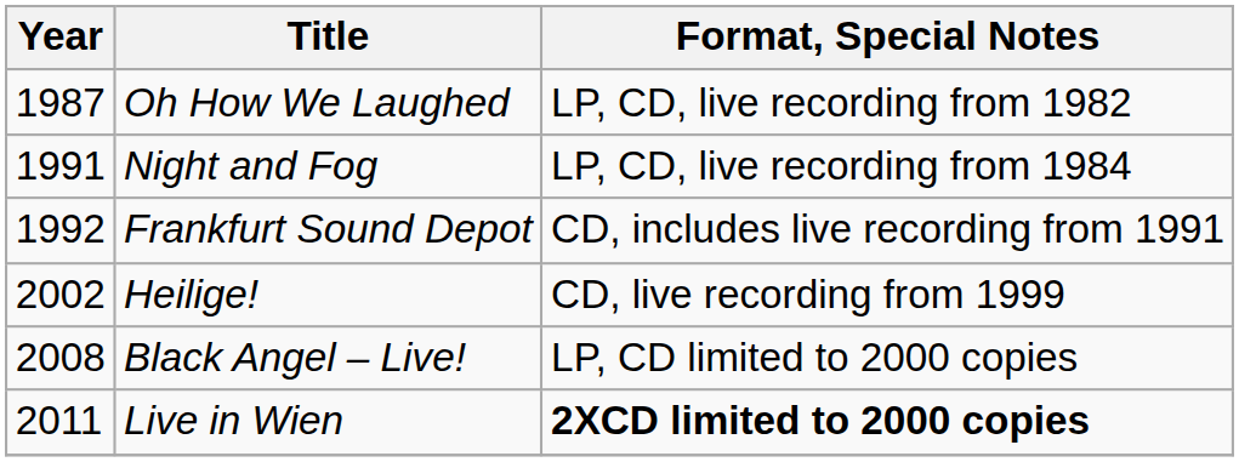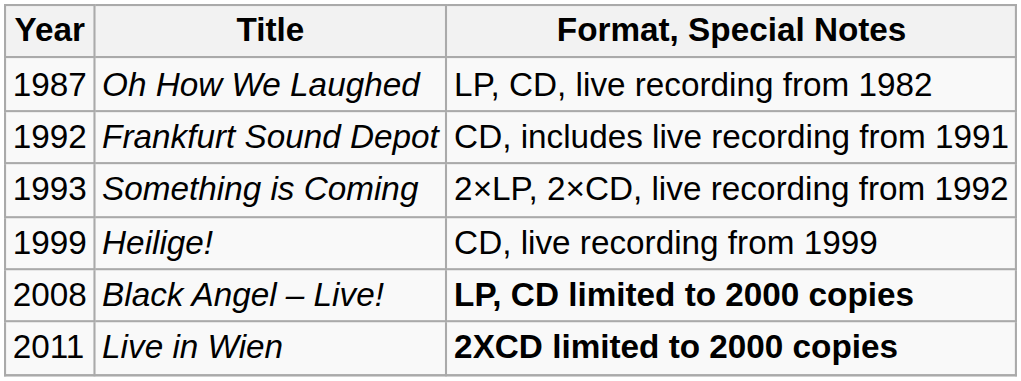- row: 1991 | Night and Fog | LP, CD, live recording from 1984
+ row: 1993 | Something is Coming | 2×LP, 2×CD, live recording from 1992
Heilige! | Year: 2002 -> 1999
Black Angel – Live! | Format, Special Notes: normal -> bold
